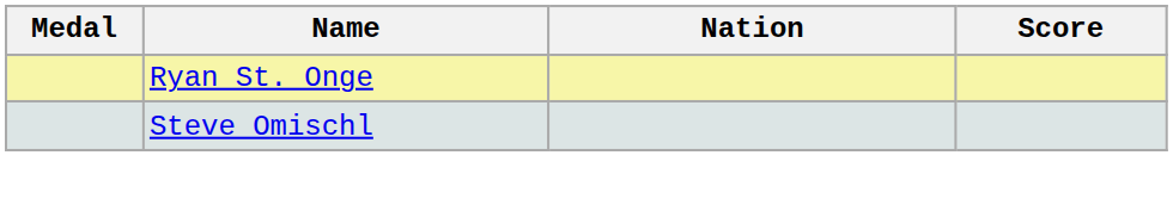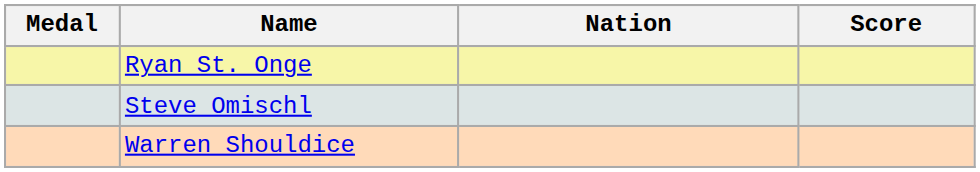+ row: Warren Shouldice
